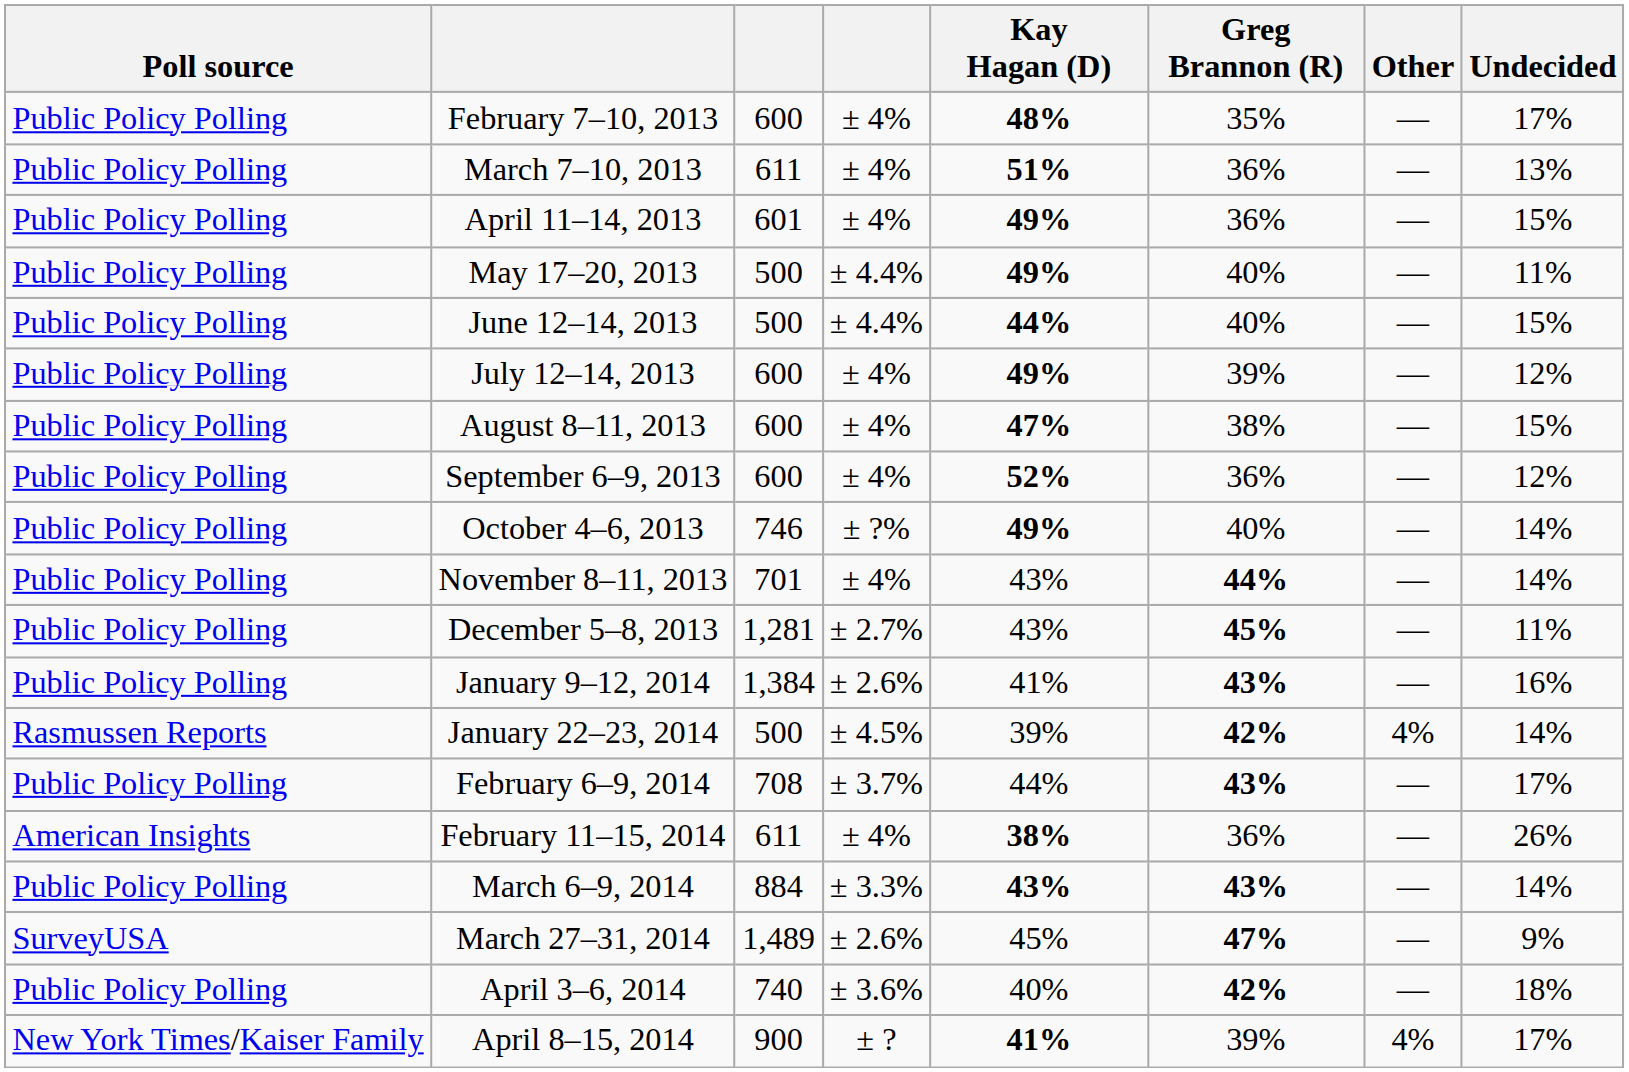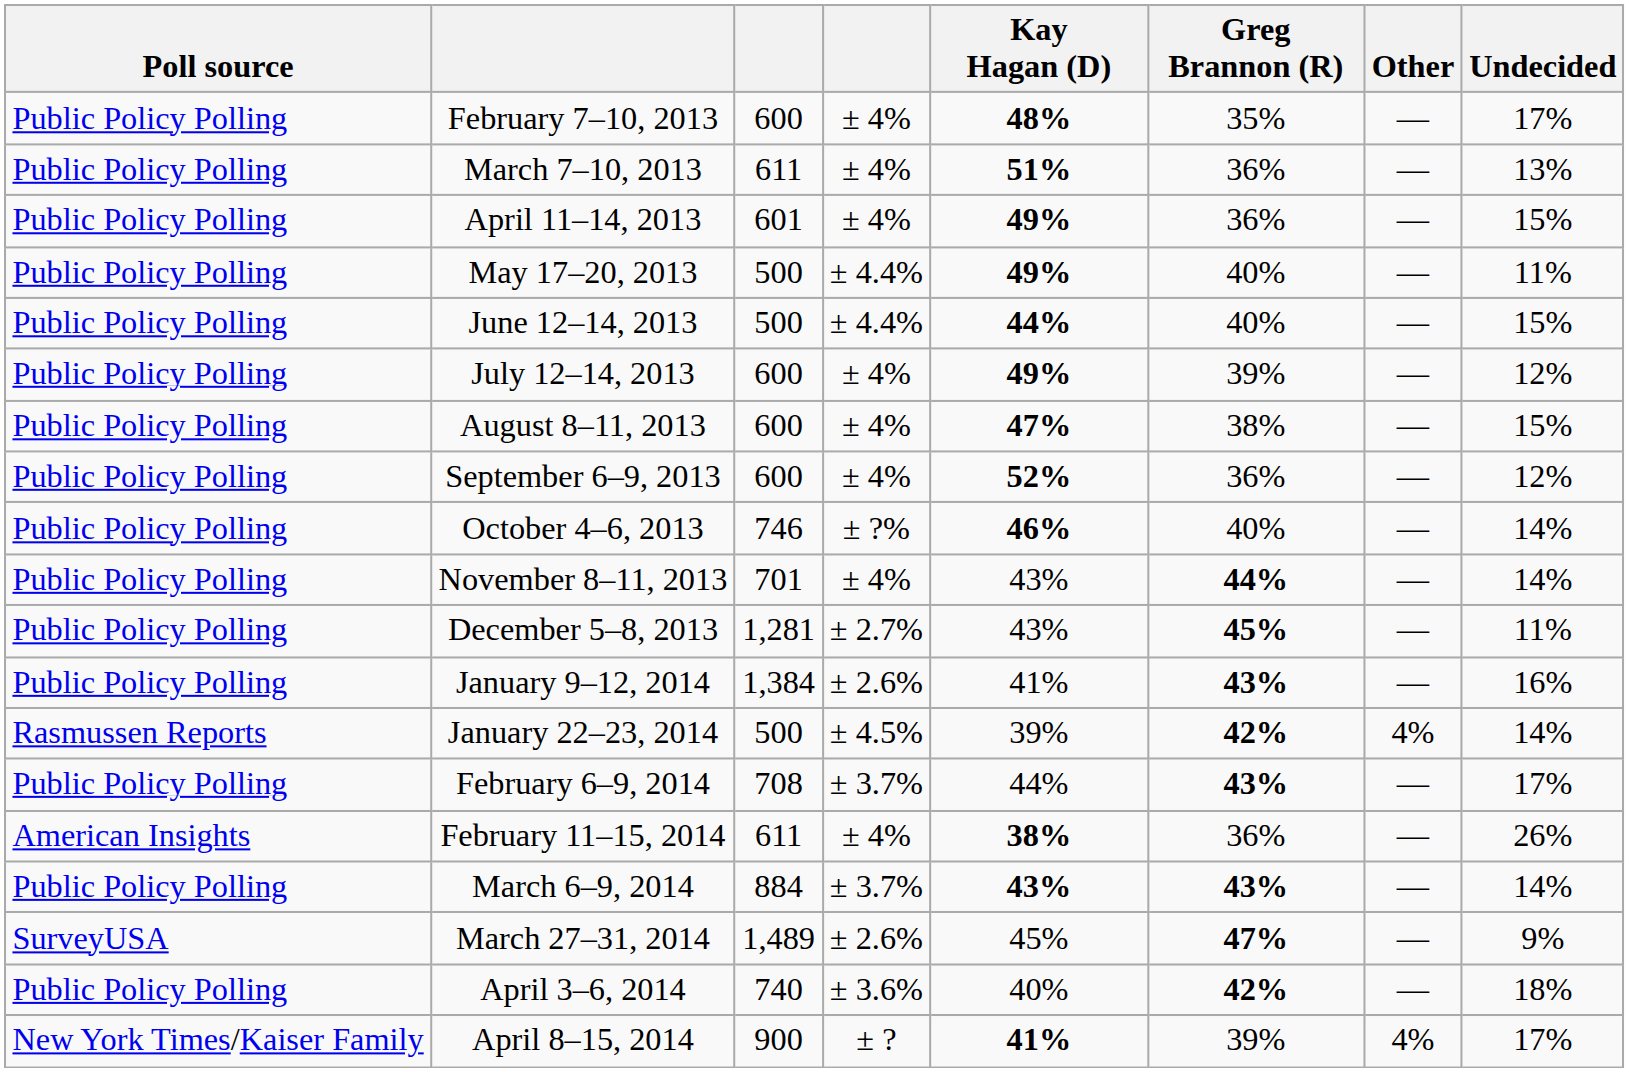October 4–6, 2013 | Kay Hagan (D): 49% -> 46%
March 6–9, 2014 | column 4: ± 3.3% -> ± 3.7%
